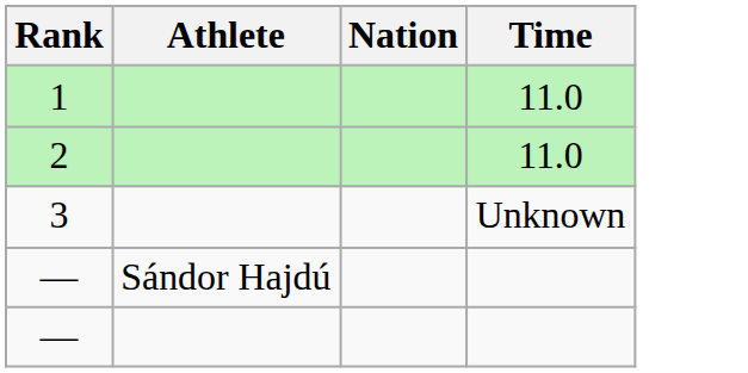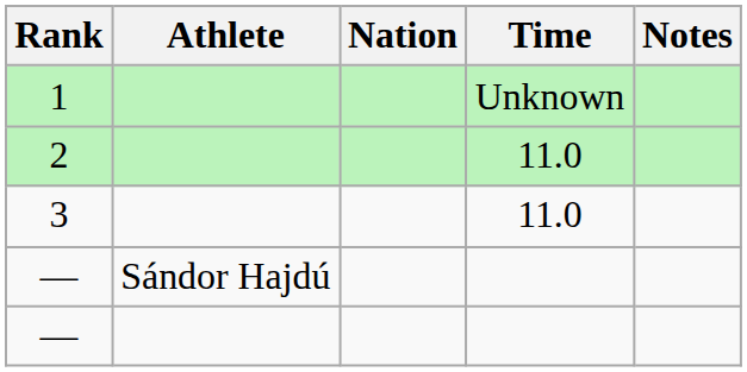+ column: Notes
1 | Time: 11.0 -> Unknown
3 | Time: Unknown -> 11.0
